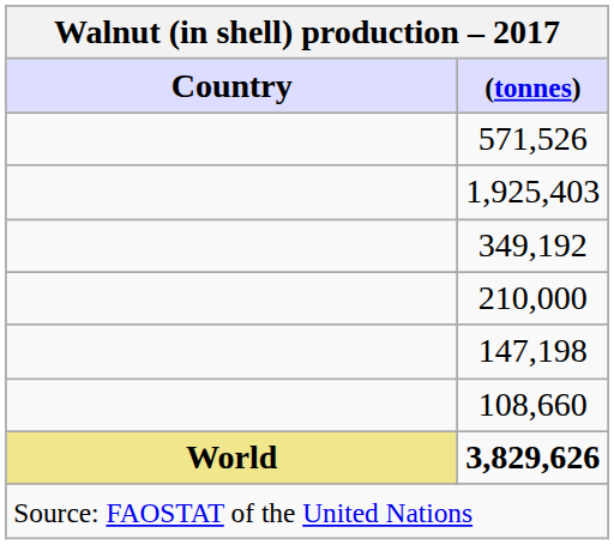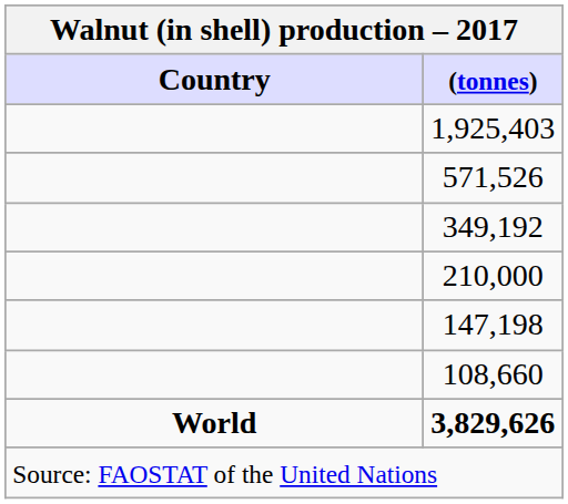rows swapped: 1,925,403 <-> 571,526
3,829,626 | Country: khaki background -> no background
